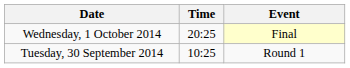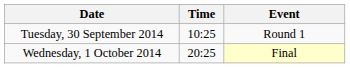rows swapped: Tuesday, 30 September 2014 <-> Wednesday, 1 October 2014
